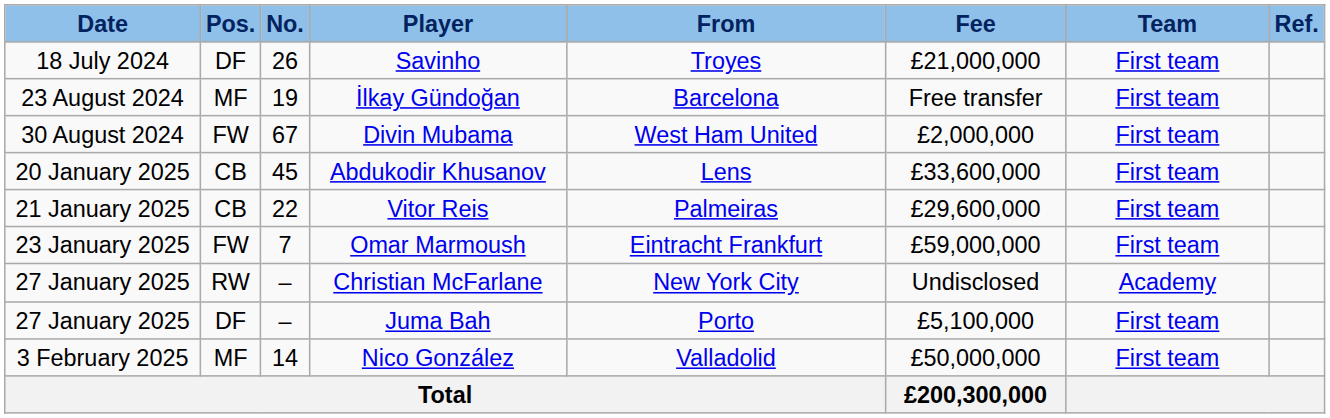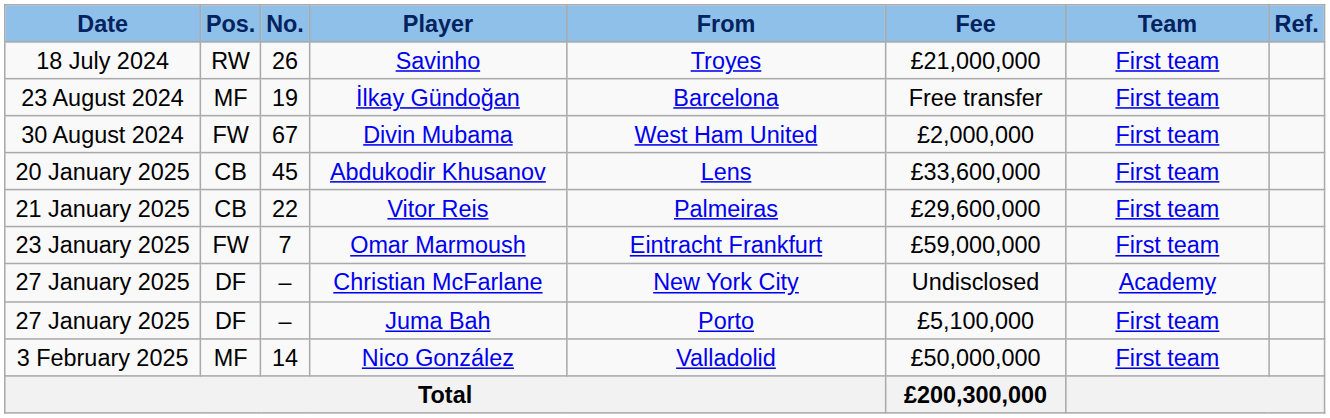Savinho | Pos.: DF -> RW
Christian McFarlane | Pos.: RW -> DF
